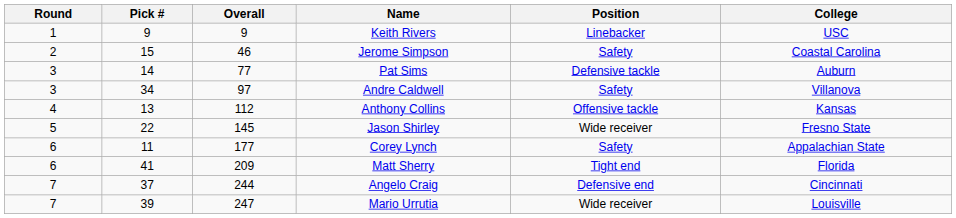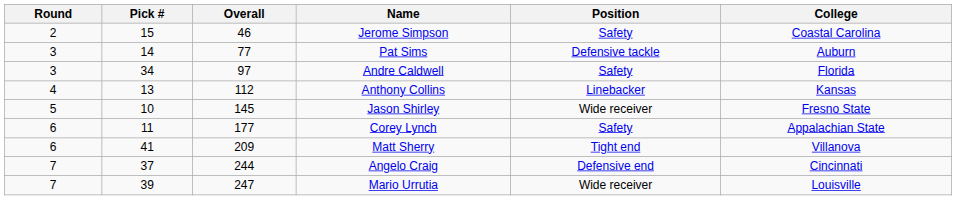- row: 1 | 9 | 9 | Keith Rivers | Linebacker | USC
Andre Caldwell | College: Villanova -> Florida
Anthony Collins | Position: Offensive tackle -> Linebacker
Jason Shirley | Pick #: 22 -> 10
Matt Sherry | College: Florida -> Villanova
